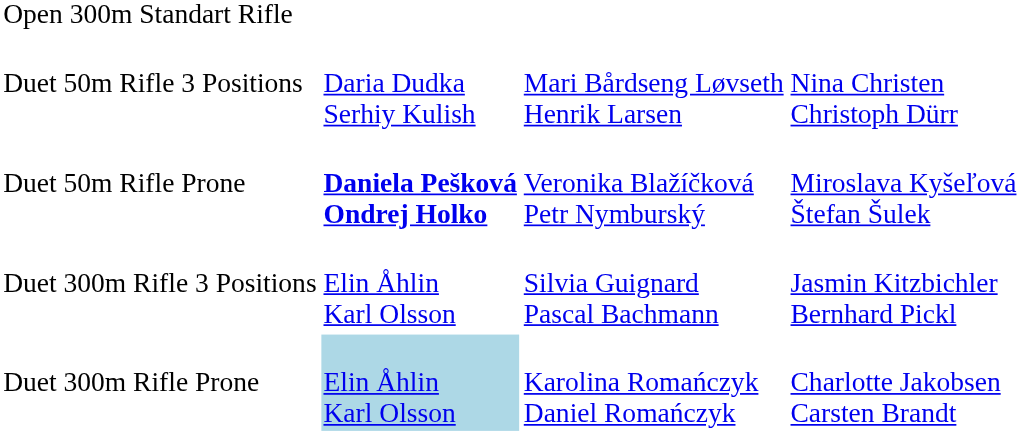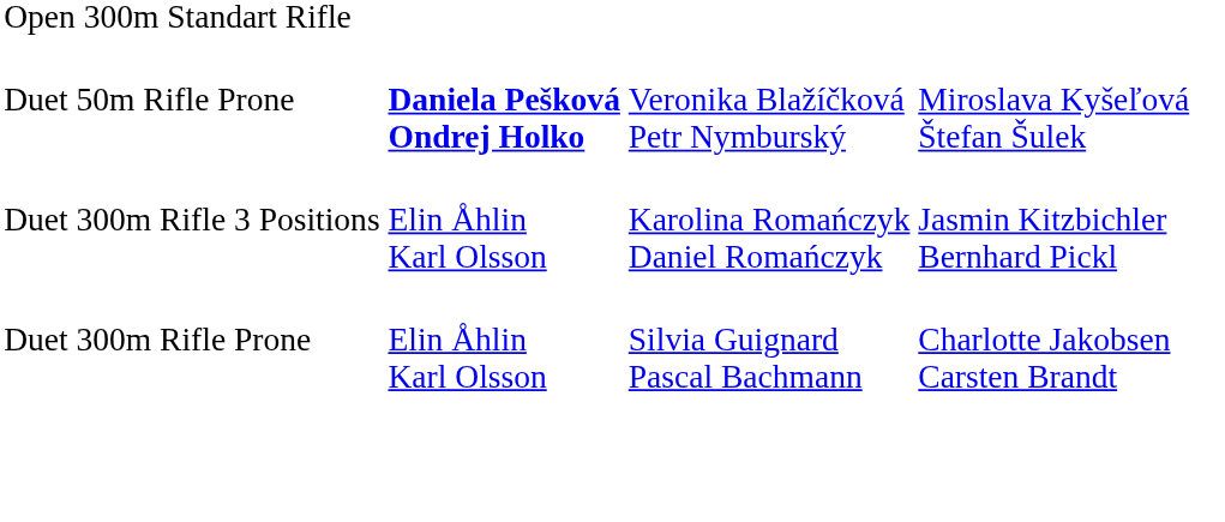- row: Duet 50m Rifle 3 Positions | Daria Dudka Serhiy Kulish | Mari Bårdseng Løvseth Henrik Larsen | Nina Christen Christoph Dürr
Duet 300m Rifle 3 Positions | column 3: Silvia Guignard Pascal Bachmann -> Karolina Romańczyk Daniel Romańczyk
Duet 300m Rifle Prone | column 2: lightblue background -> no background
Duet 300m Rifle Prone | column 3: Karolina Romańczyk Daniel Romańczyk -> Silvia Guignard Pascal Bachmann
